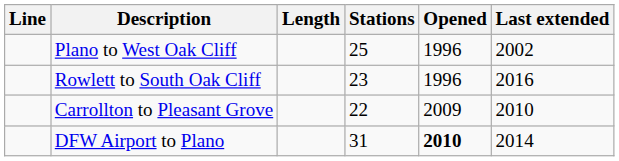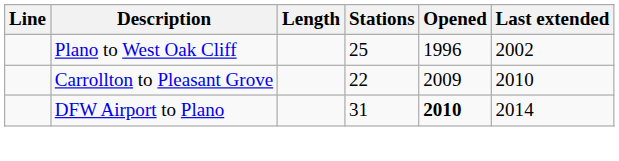- row: Rowlett to South Oak Cliff | 23 | 1996 | 2016
